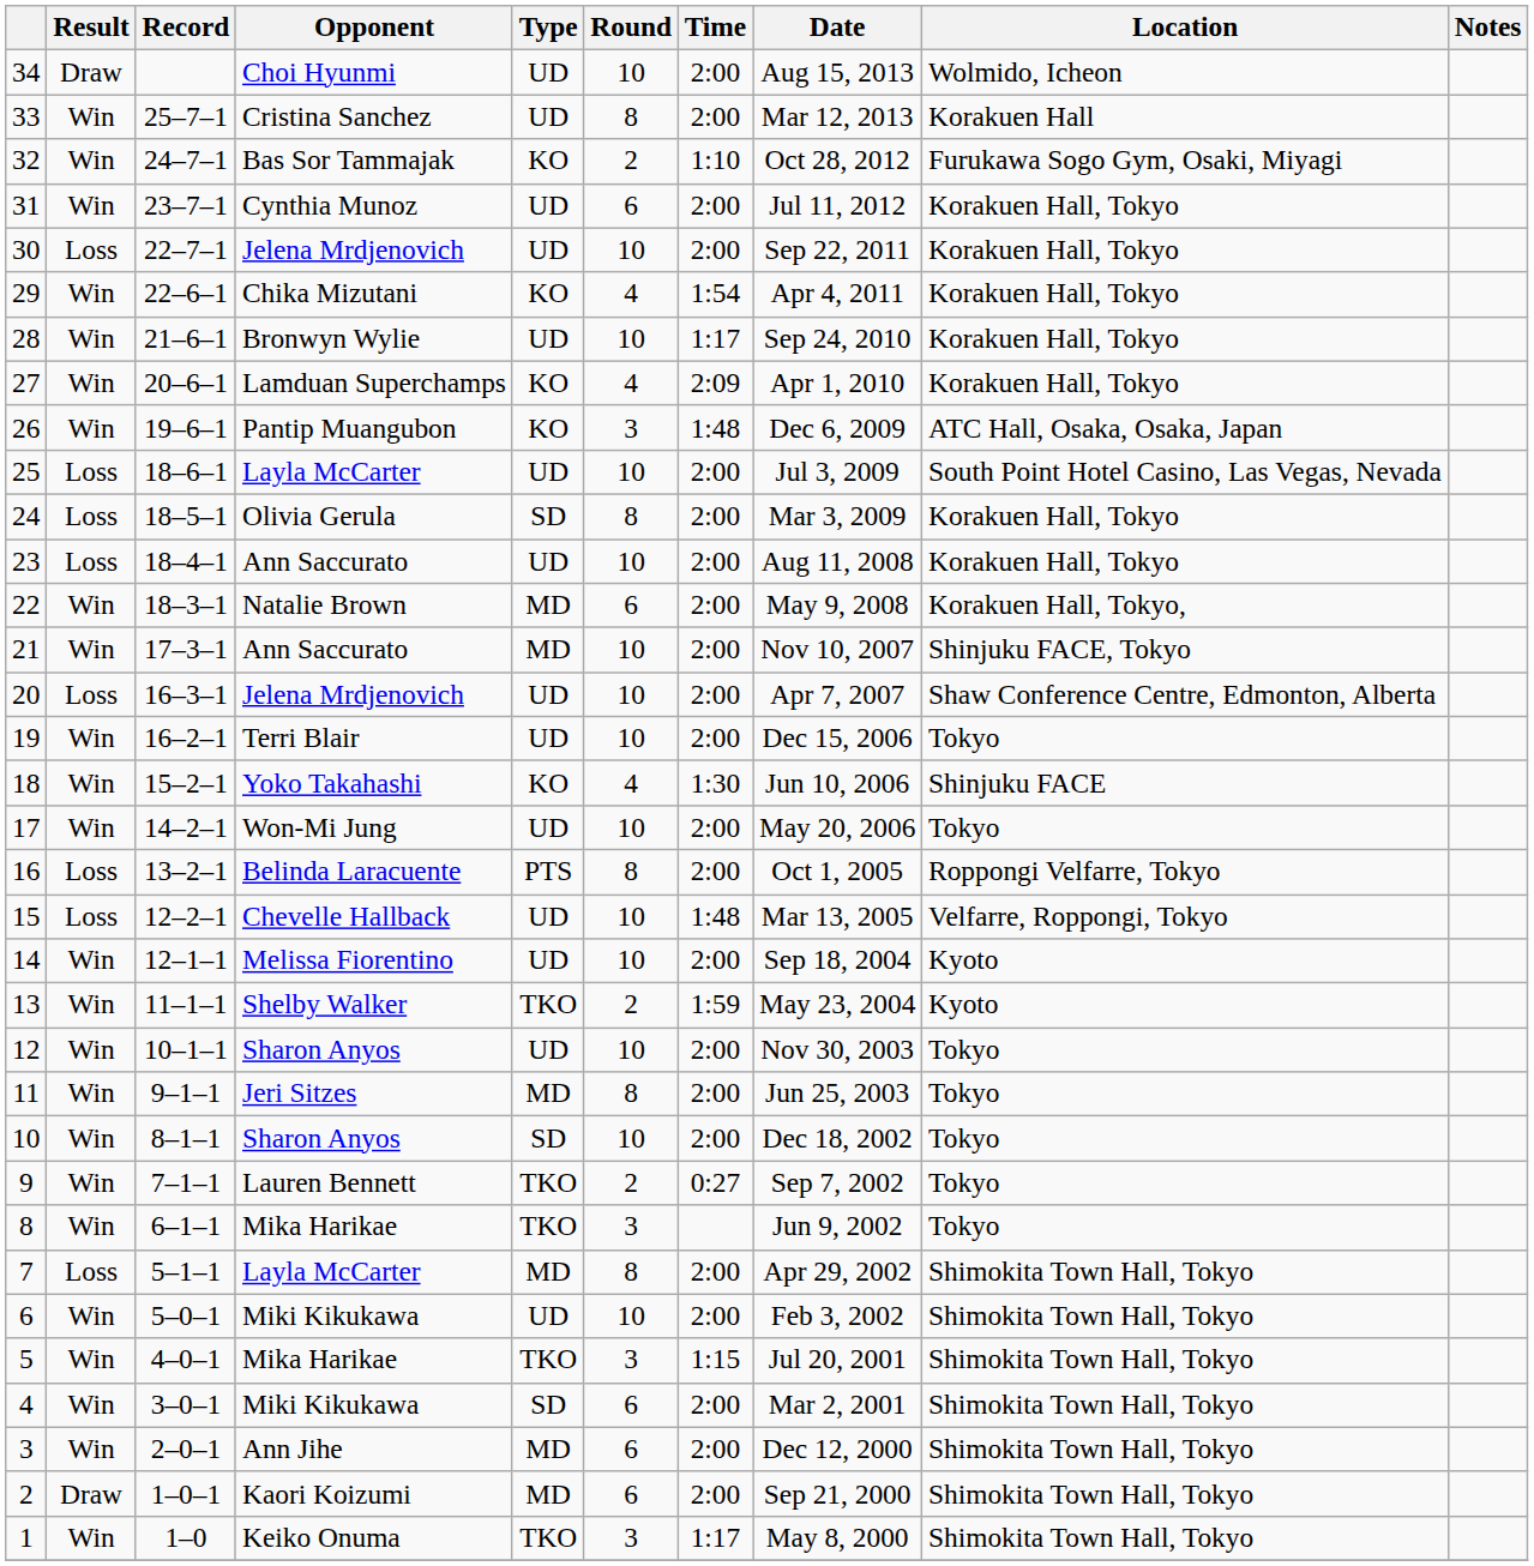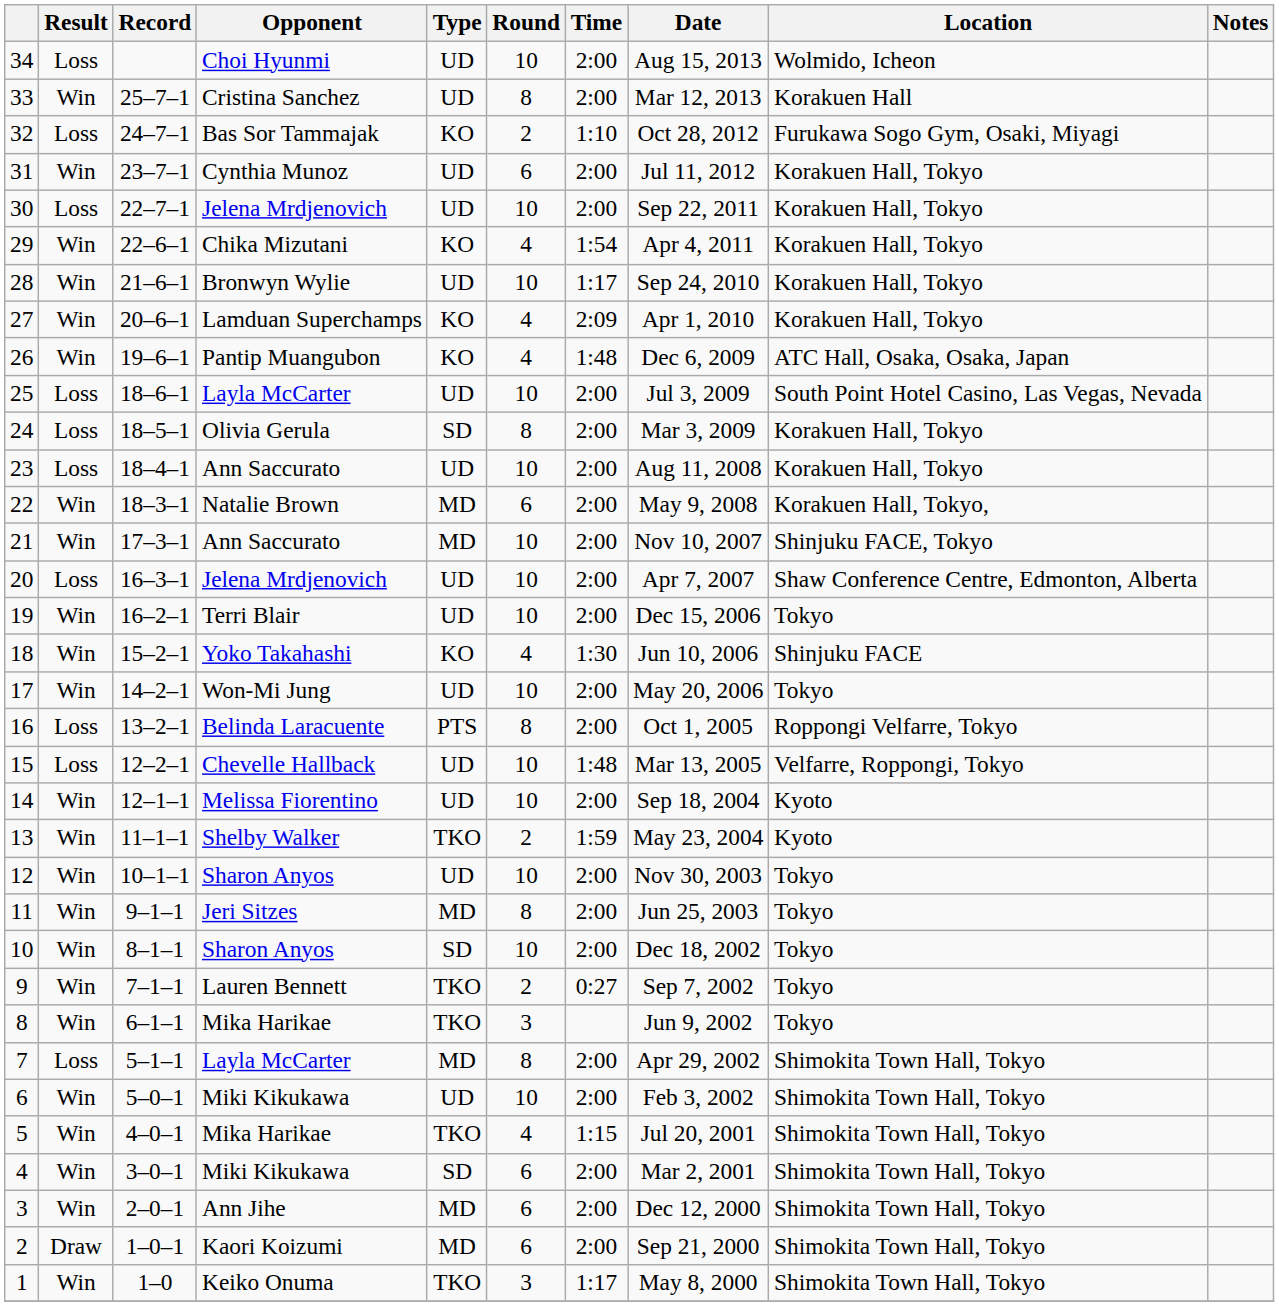34 | Result: Draw -> Loss
32 | Result: Win -> Loss
26 | Round: 3 -> 4
5 | Round: 3 -> 4
